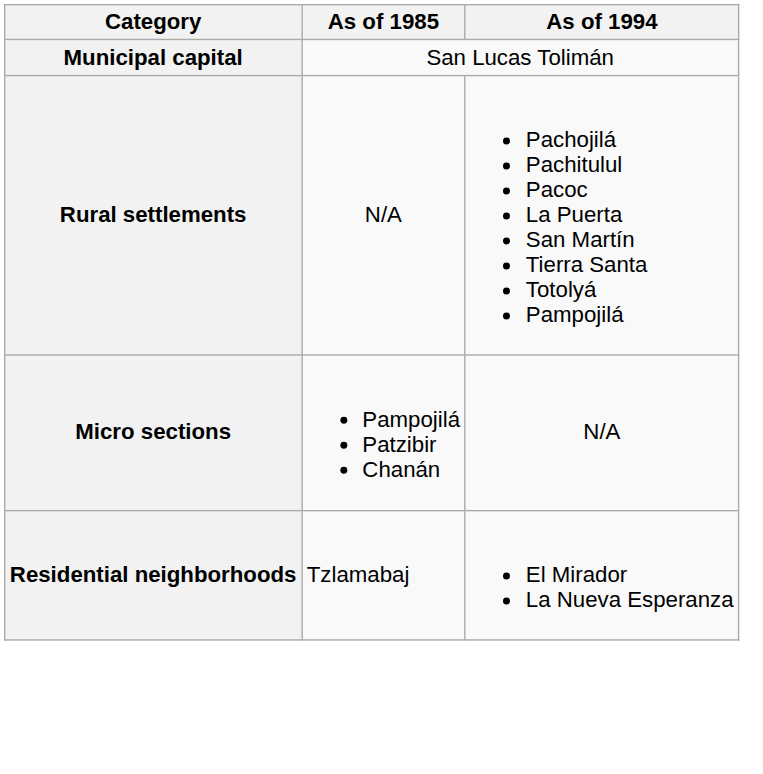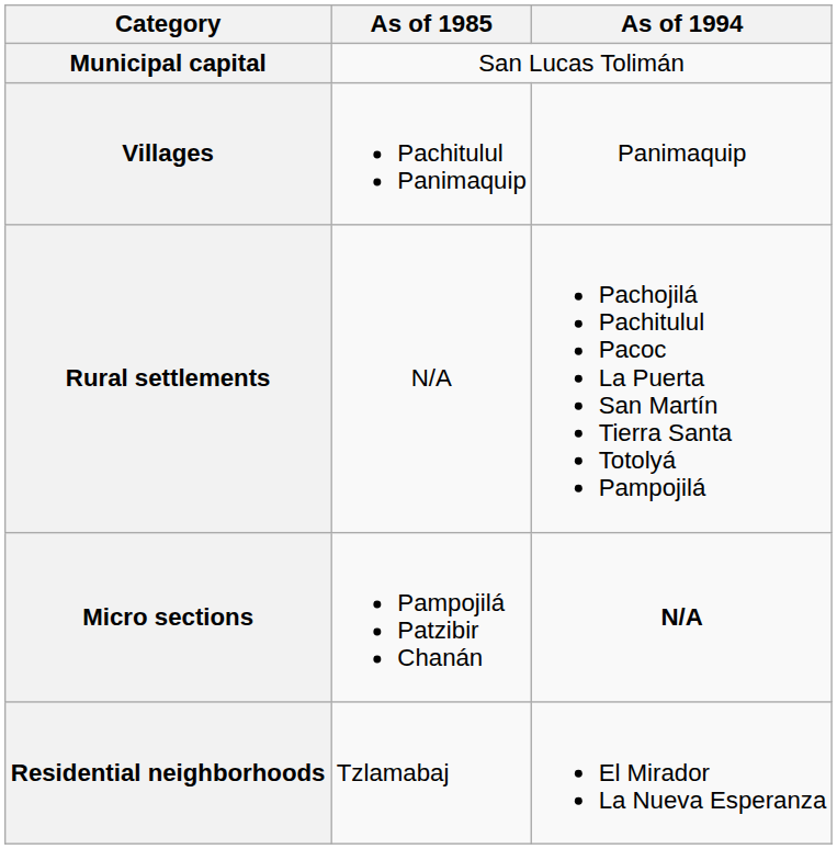+ row: Villages | Pachitulul Panimaquip | Panimaquip
Micro sections | As of 1994: normal -> bold
